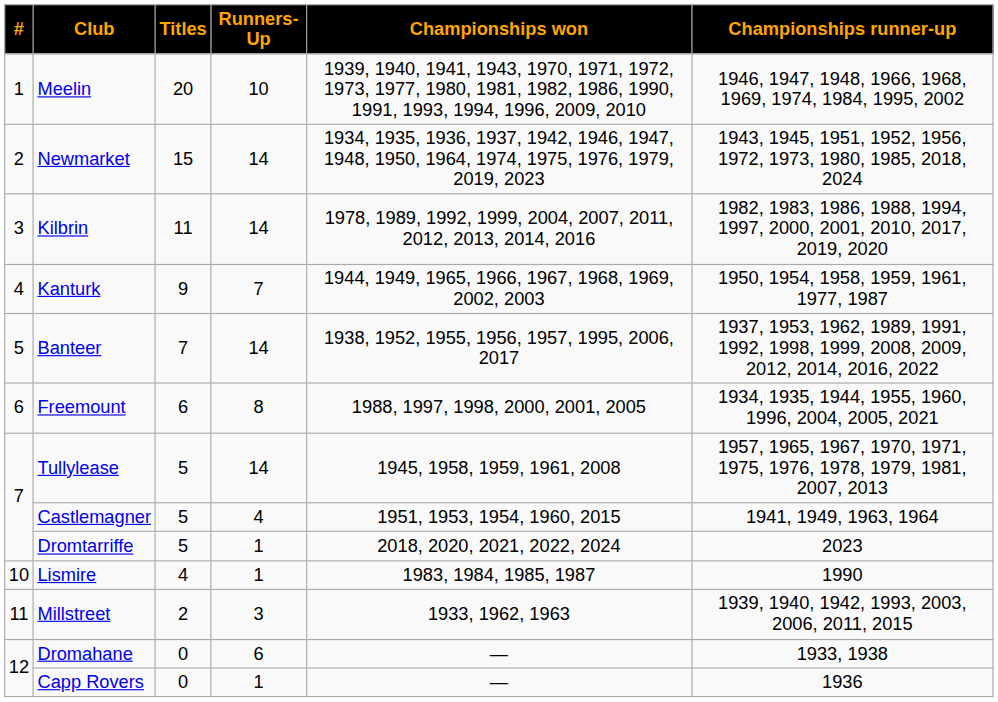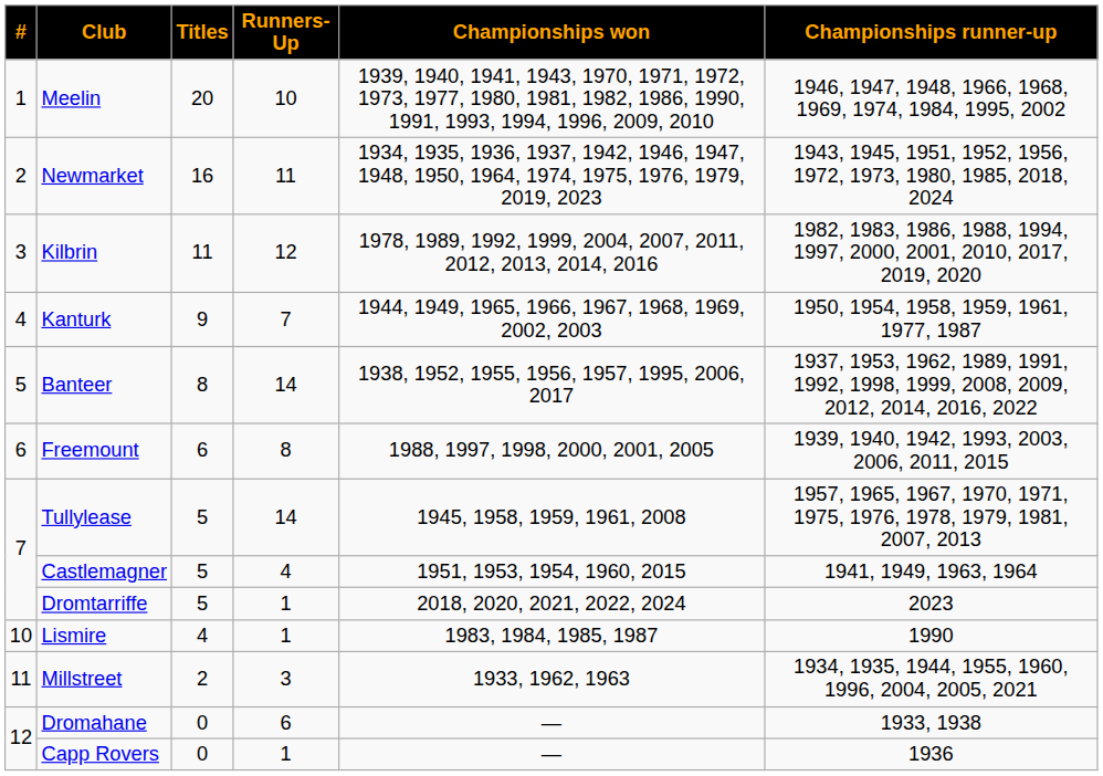Newmarket | Titles: 15 -> 16
Newmarket | Runners-Up: 14 -> 11
Kilbrin | Runners-Up: 14 -> 12
Banteer | Titles: 7 -> 8
Freemount | Championships runner-up: 1934, 1935, 1944, 1955, 1960, 1996, 2004, 2005, 2021 -> 1939, 1940, 1942, 1993, 2003, 2006, 2011, 2015
Millstreet | Championships runner-up: 1939, 1940, 1942, 1993, 2003, 2006, 2011, 2015 -> 1934, 1935, 1944, 1955, 1960, 1996, 2004, 2005, 2021
